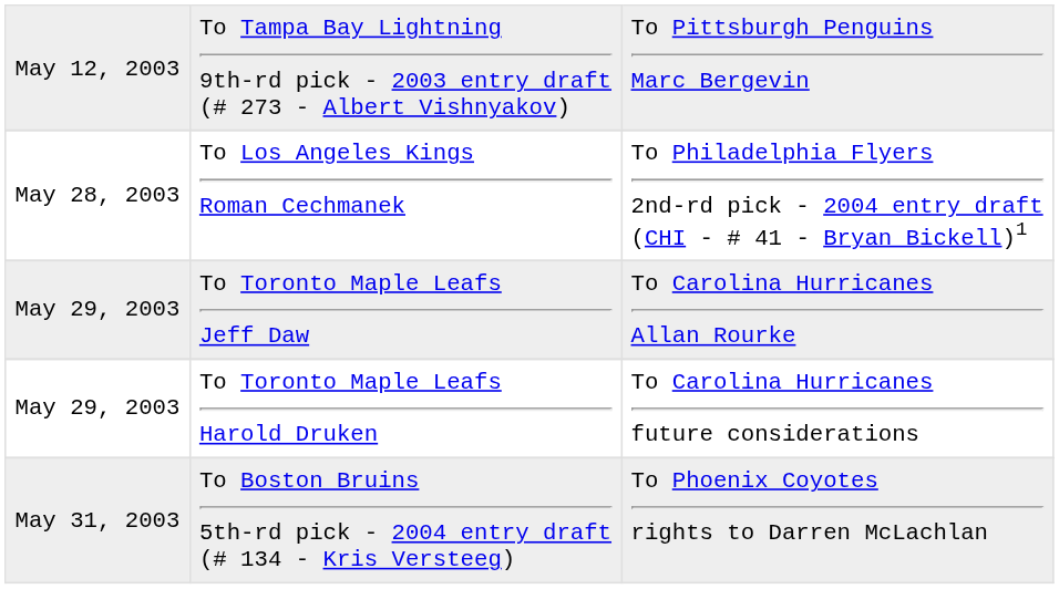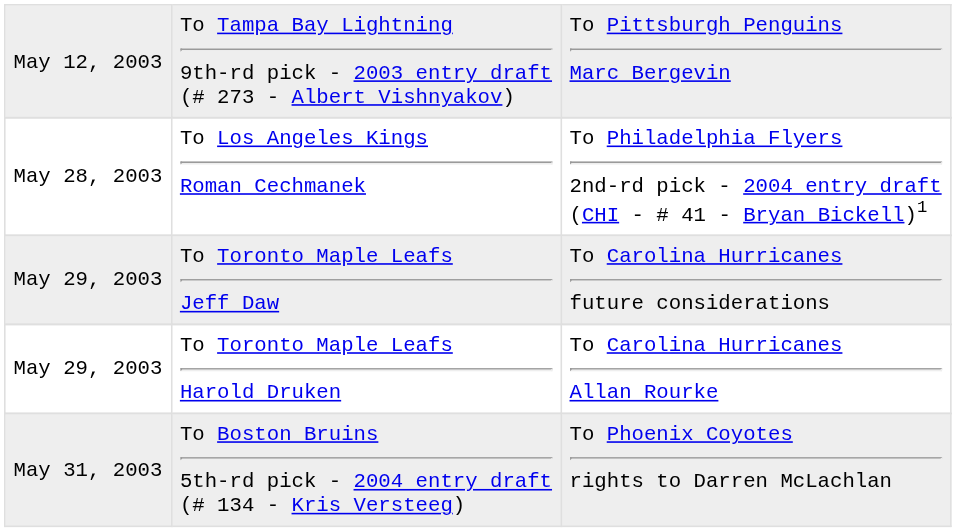To Toronto Maple Leafs Jeff Daw | column 3: To Carolina Hurricanes Allan Rourke -> To Carolina Hurricanes future considerations
To Toronto Maple Leafs Harold Druken | column 3: To Carolina Hurricanes future considerations -> To Carolina Hurricanes Allan Rourke
